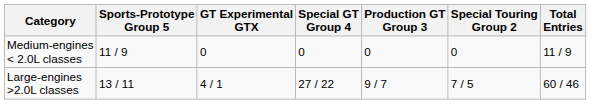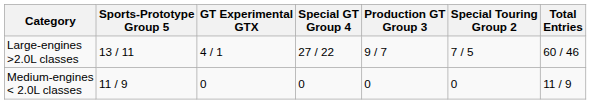rows swapped: Large-engines >2.0L classes <-> Medium-engines < 2.0L classes
